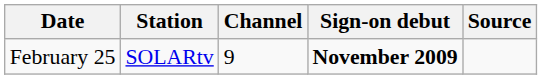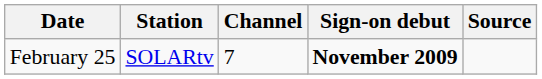February 25 | Channel: 9 -> 7
